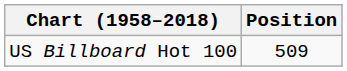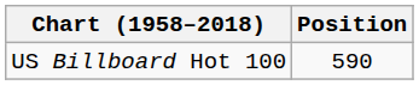US Billboard Hot 100 | Position: 509 -> 590
